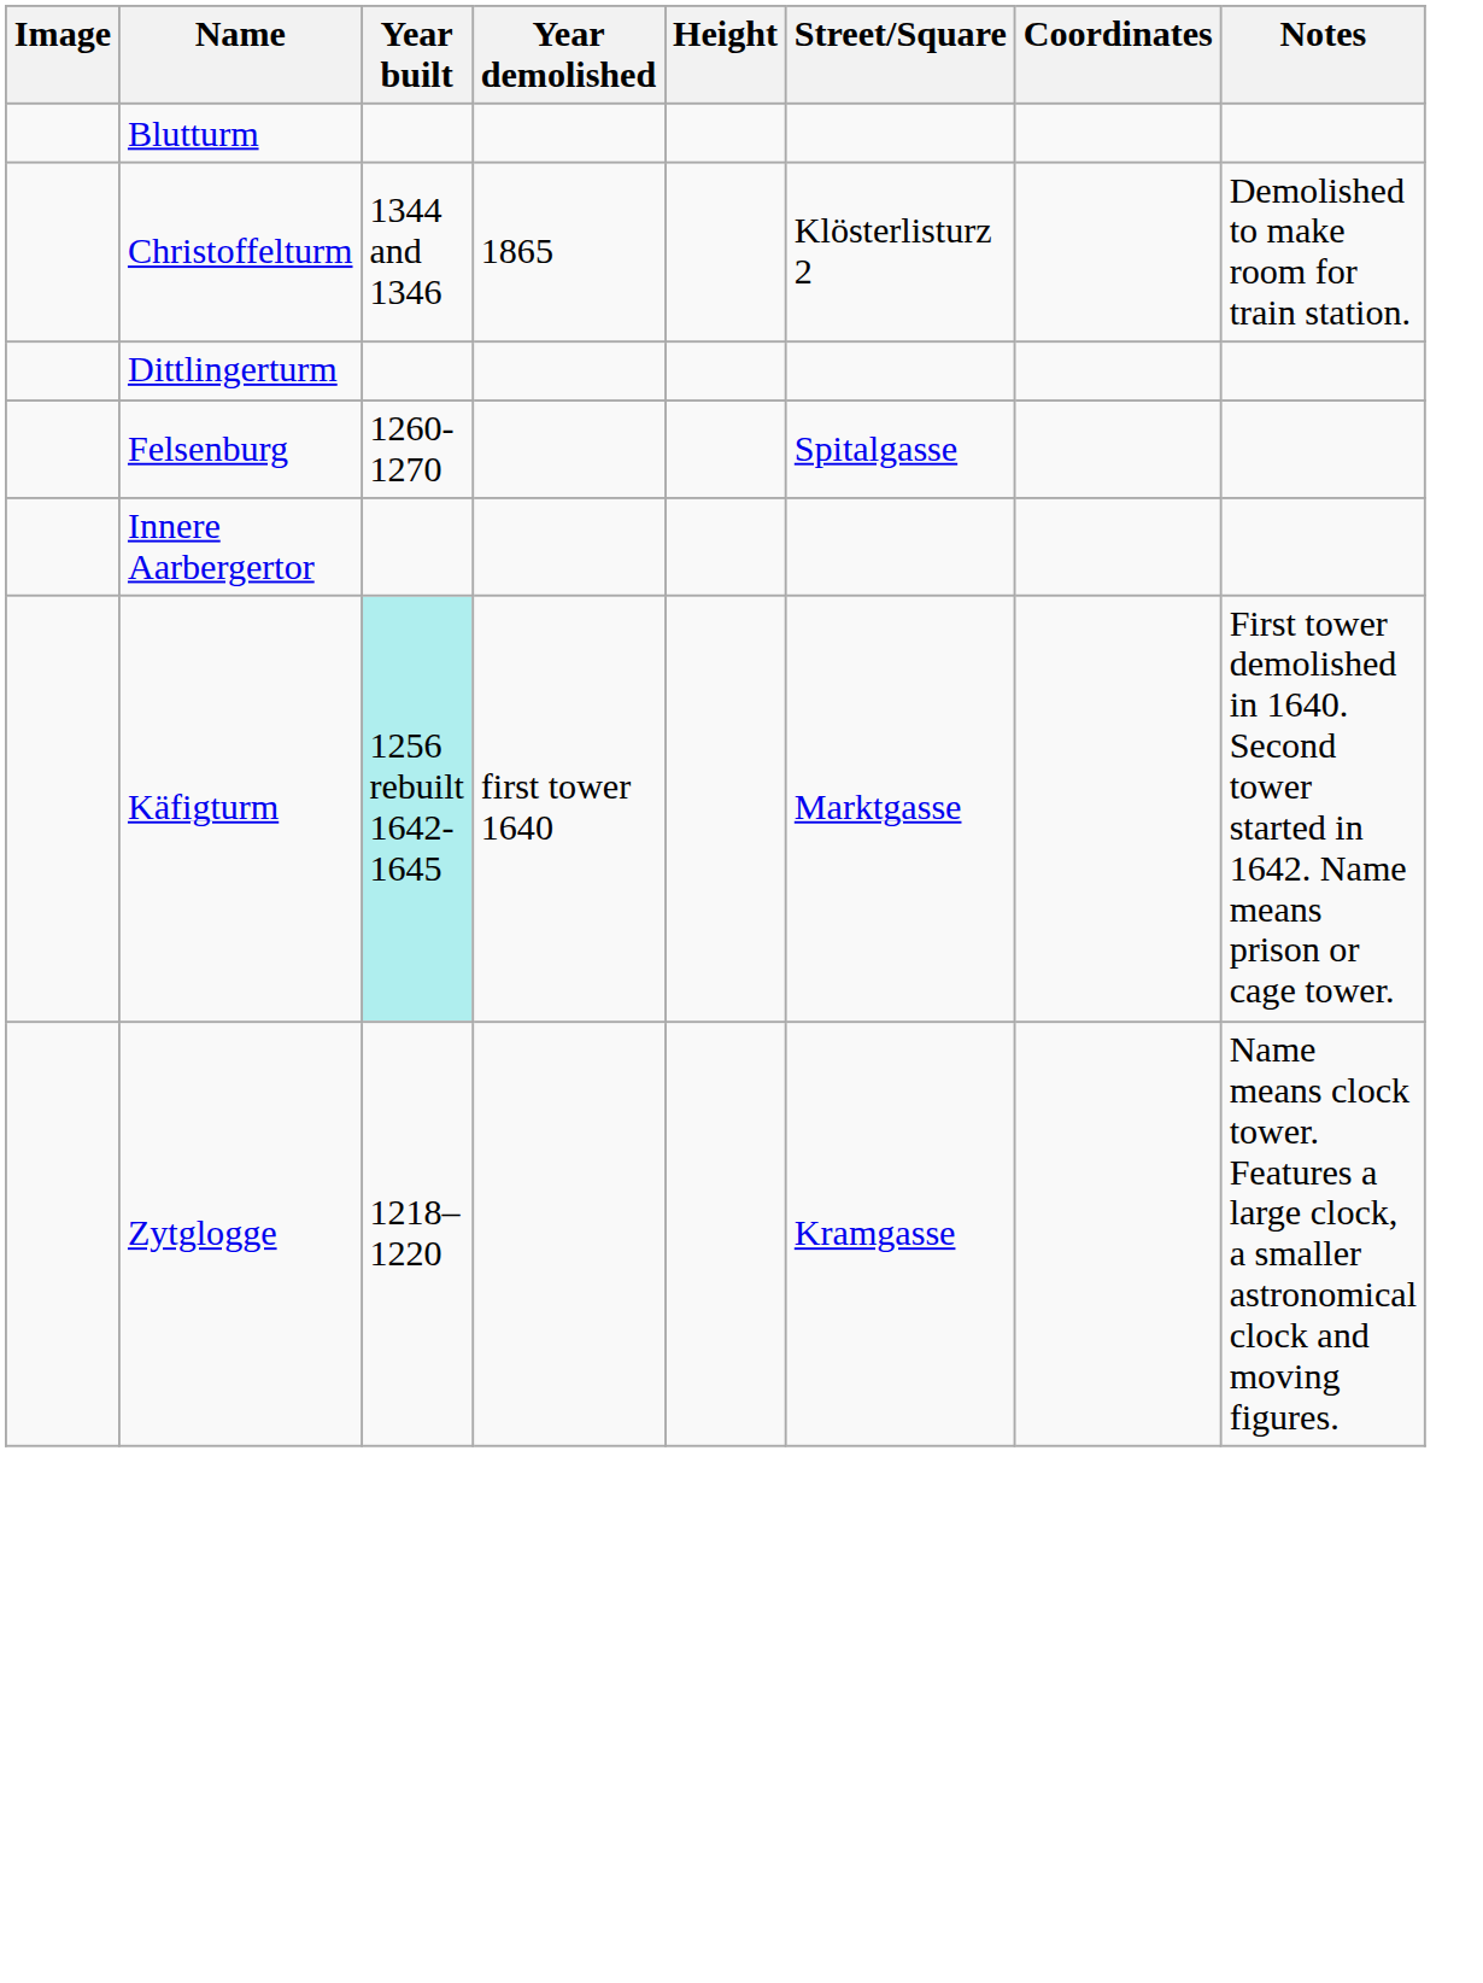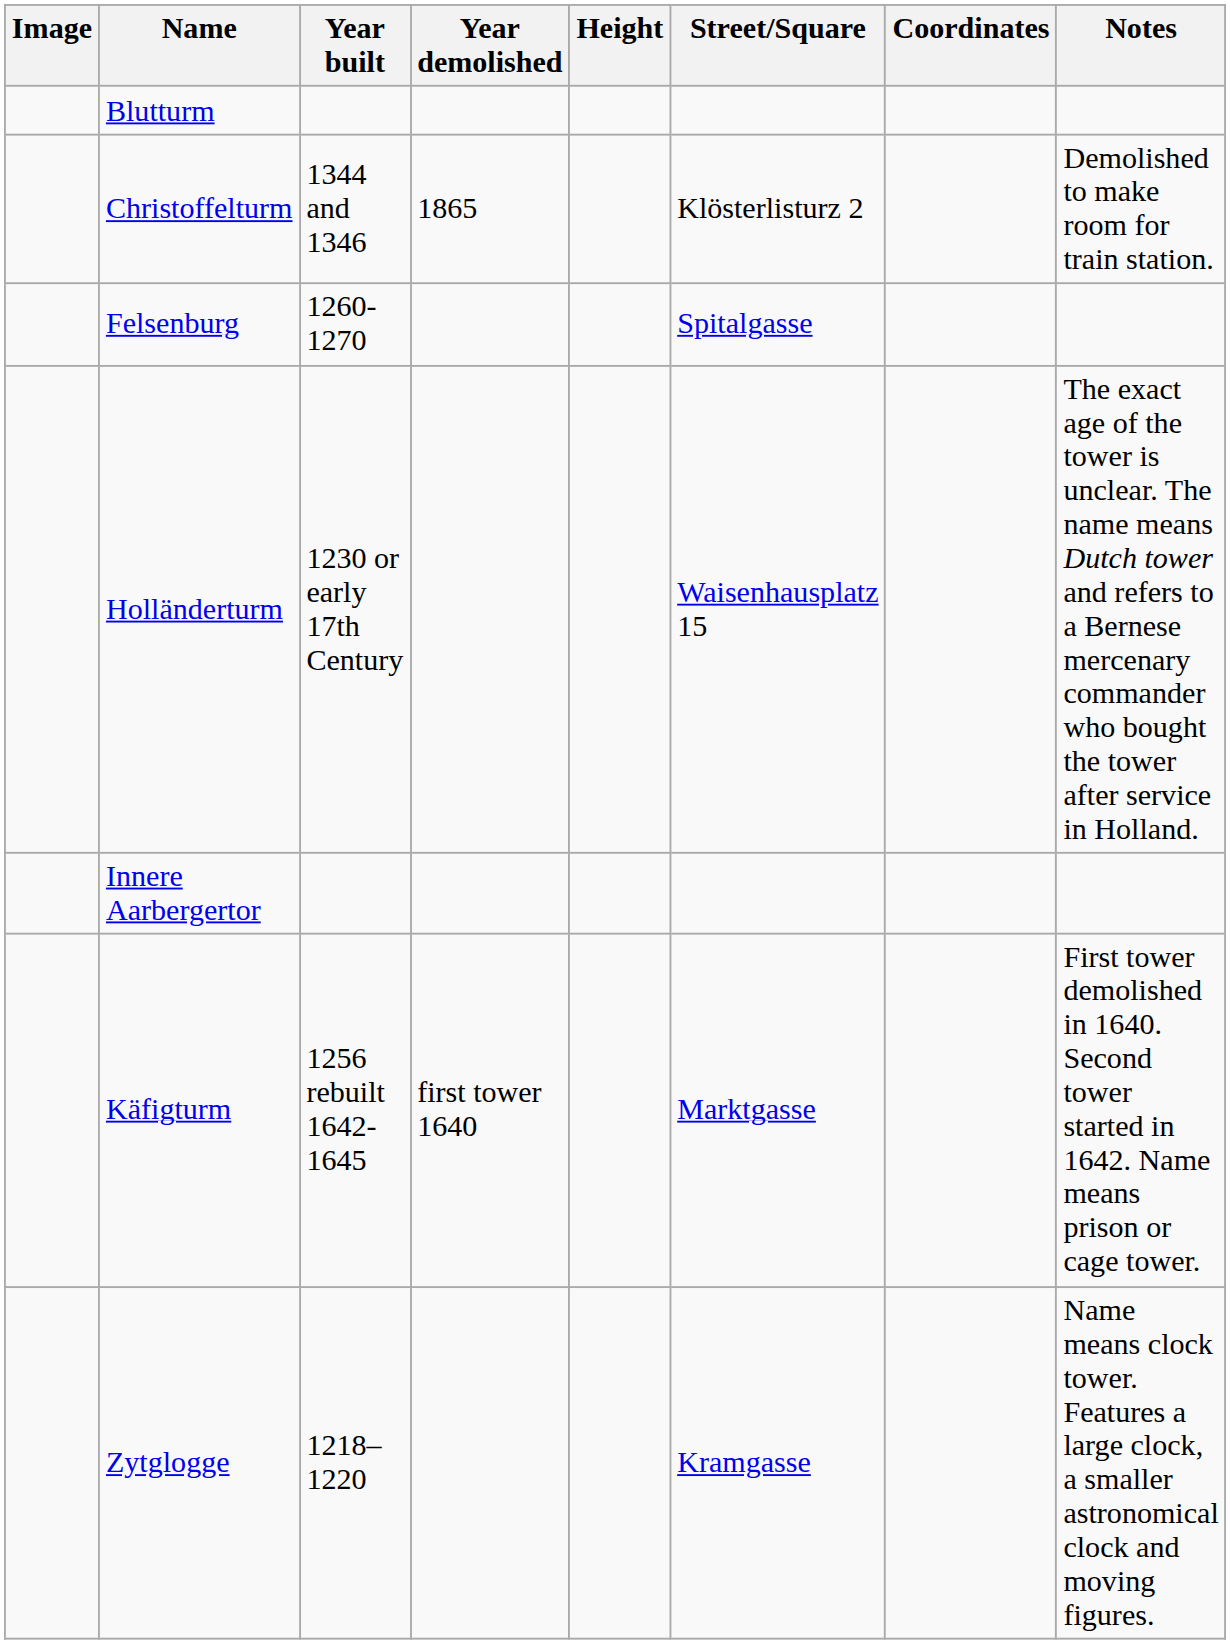- row: Dittlingerturm
+ row: Holländerturm | 1230 or early 17th Century | Waisenhausplatz 15 | The exact age of the tower is unclear. The name means Dutch tower and refers to a Bernese mercenary commander who bought the tower after service in Holland.
Käfigturm | Year built: paleturquoise background -> no background
